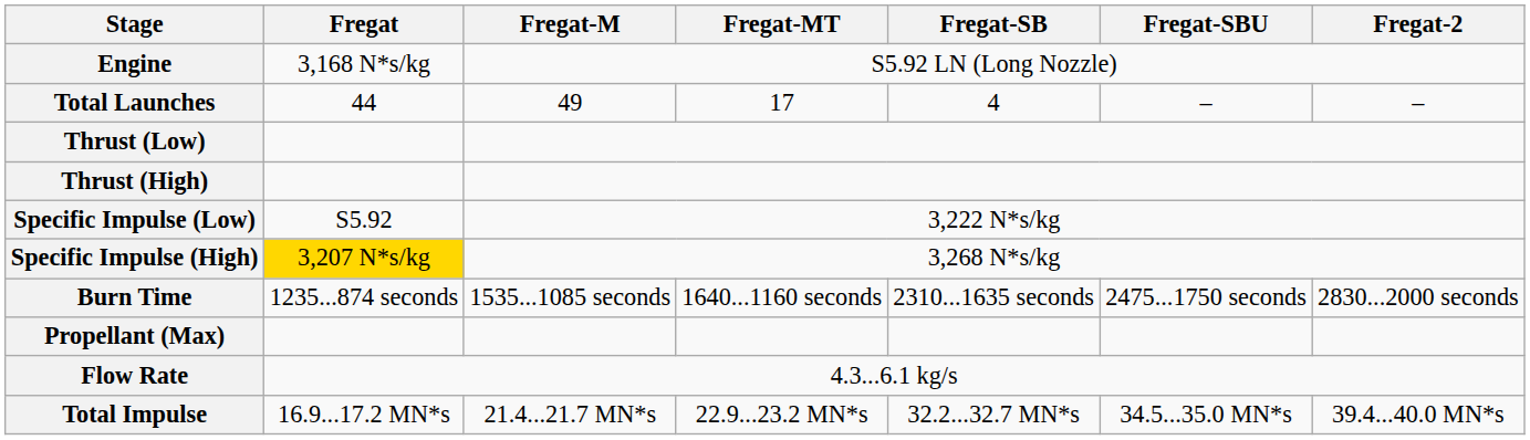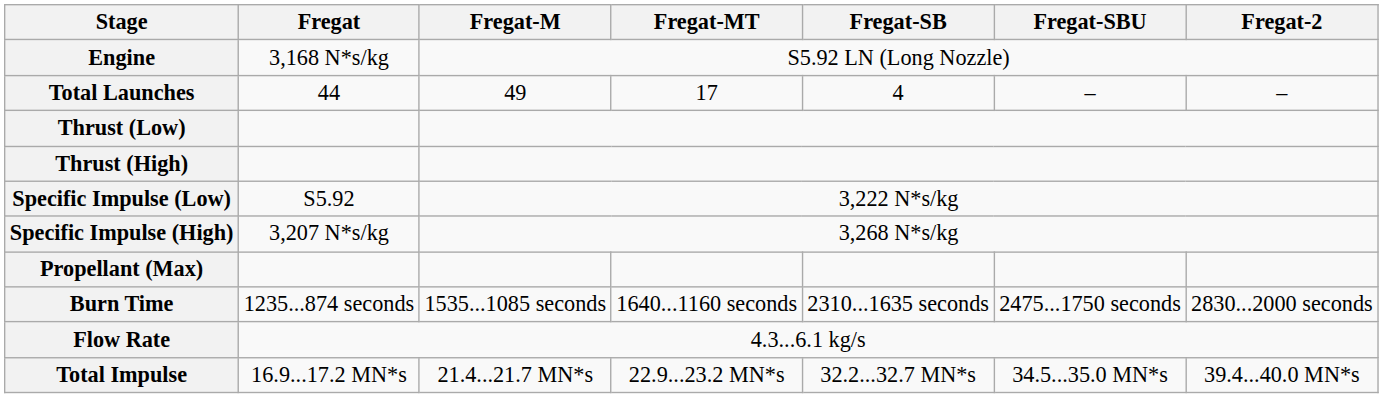Specific Impulse (High) | Fregat: gold background -> no background
rows swapped: Propellant (Max) <-> Burn Time
